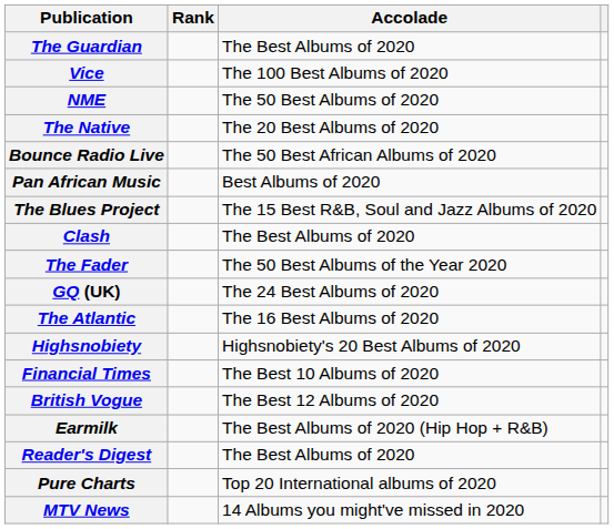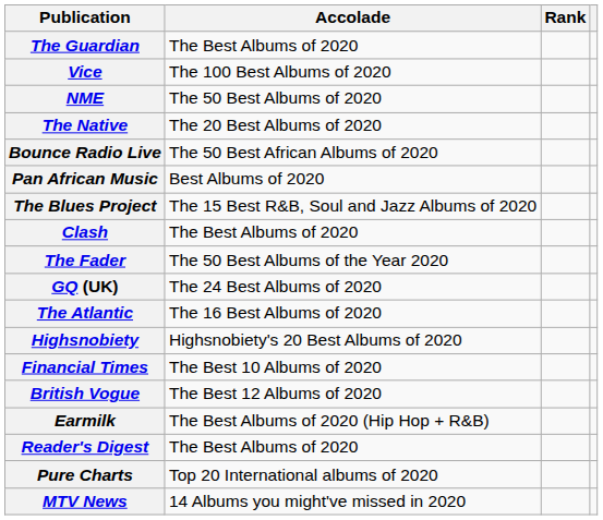columns swapped: Accolade <-> Rank
